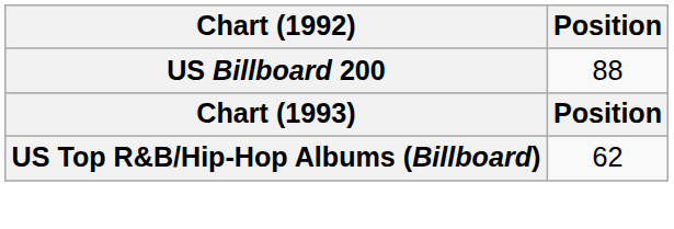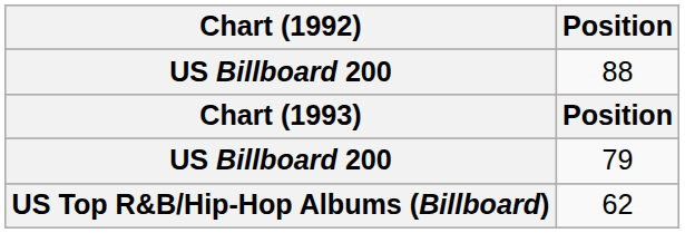+ row: US Billboard 200 | 79
